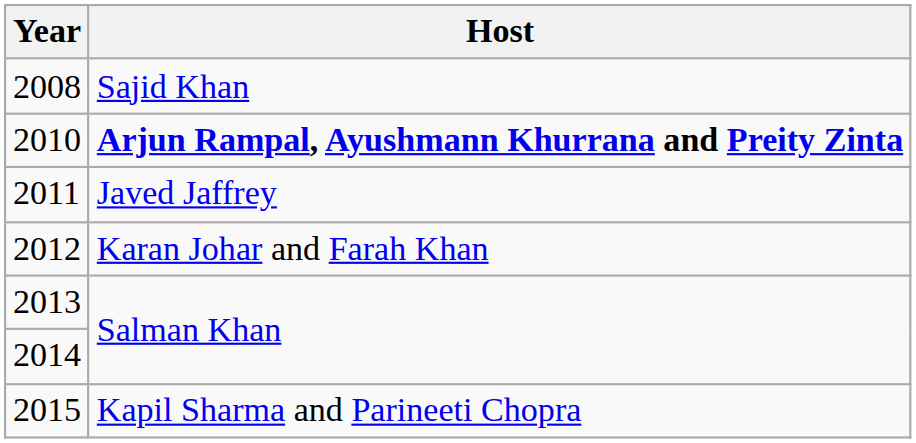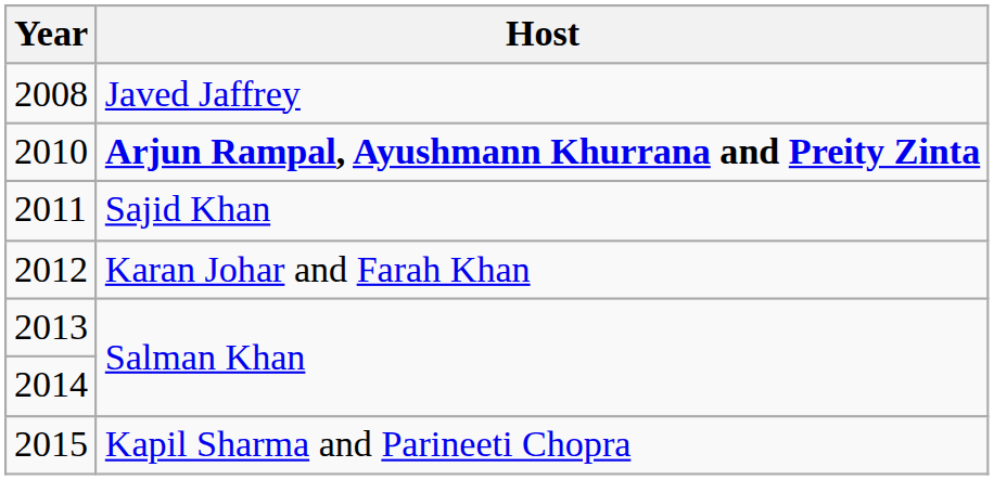2008 | Host: Sajid Khan -> Javed Jaffrey
2011 | Host: Javed Jaffrey -> Sajid Khan
